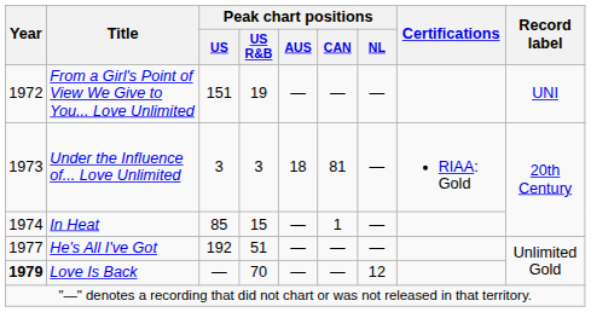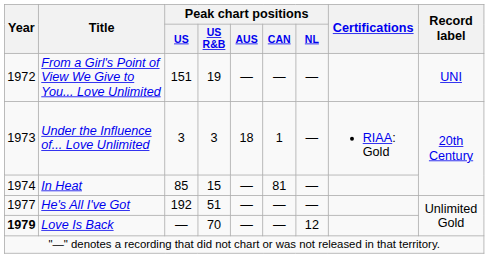Under the Influence of... Love Unlimited | Peak chart positions / CAN: 81 -> 1
In Heat | Peak chart positions / CAN: 1 -> 81
